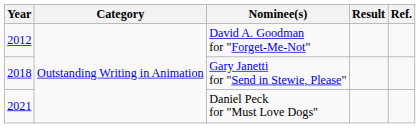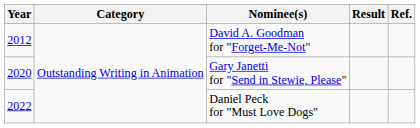Gary Janetti for "Send in Stewie, Please" | Year: 2018 -> 2020
Daniel Peck for "Must Love Dogs" | Year: 2021 -> 2022
